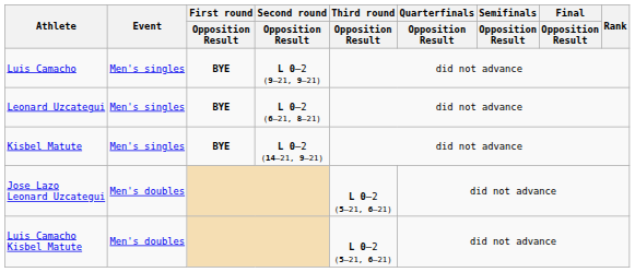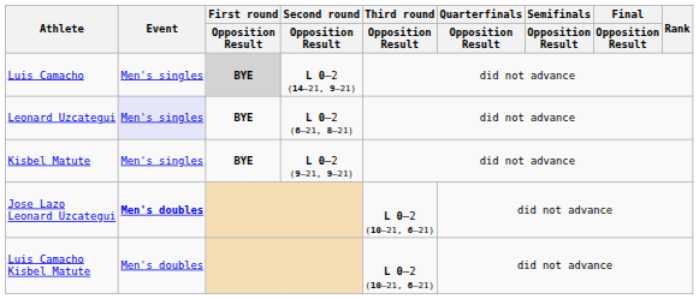Luis Camacho | First round / Opposition Result: no background -> lightgrey background
Luis Camacho | Second round / Opposition Result: L 0–2 (9–21, 9–21) -> L 0–2 (14–21, 9–21)
Leonard Uzcategui | Event: no background -> lavender background
Kisbel Matute | Second round / Opposition Result: L 0–2 (14–21, 9–21) -> L 0–2 (9–21, 9–21)
Jose Lazo Leonard Uzcategui | Event: normal -> bold
Jose Lazo Leonard Uzcategui | Third round / Opposition Result: L 0–2 (5–21, 6–21) -> L 0–2 (10–21, 6–21)
Luis Camacho Kisbel Matute | Third round / Opposition Result: L 0–2 (5–21, 6–21) -> L 0–2 (10–21, 6–21)
